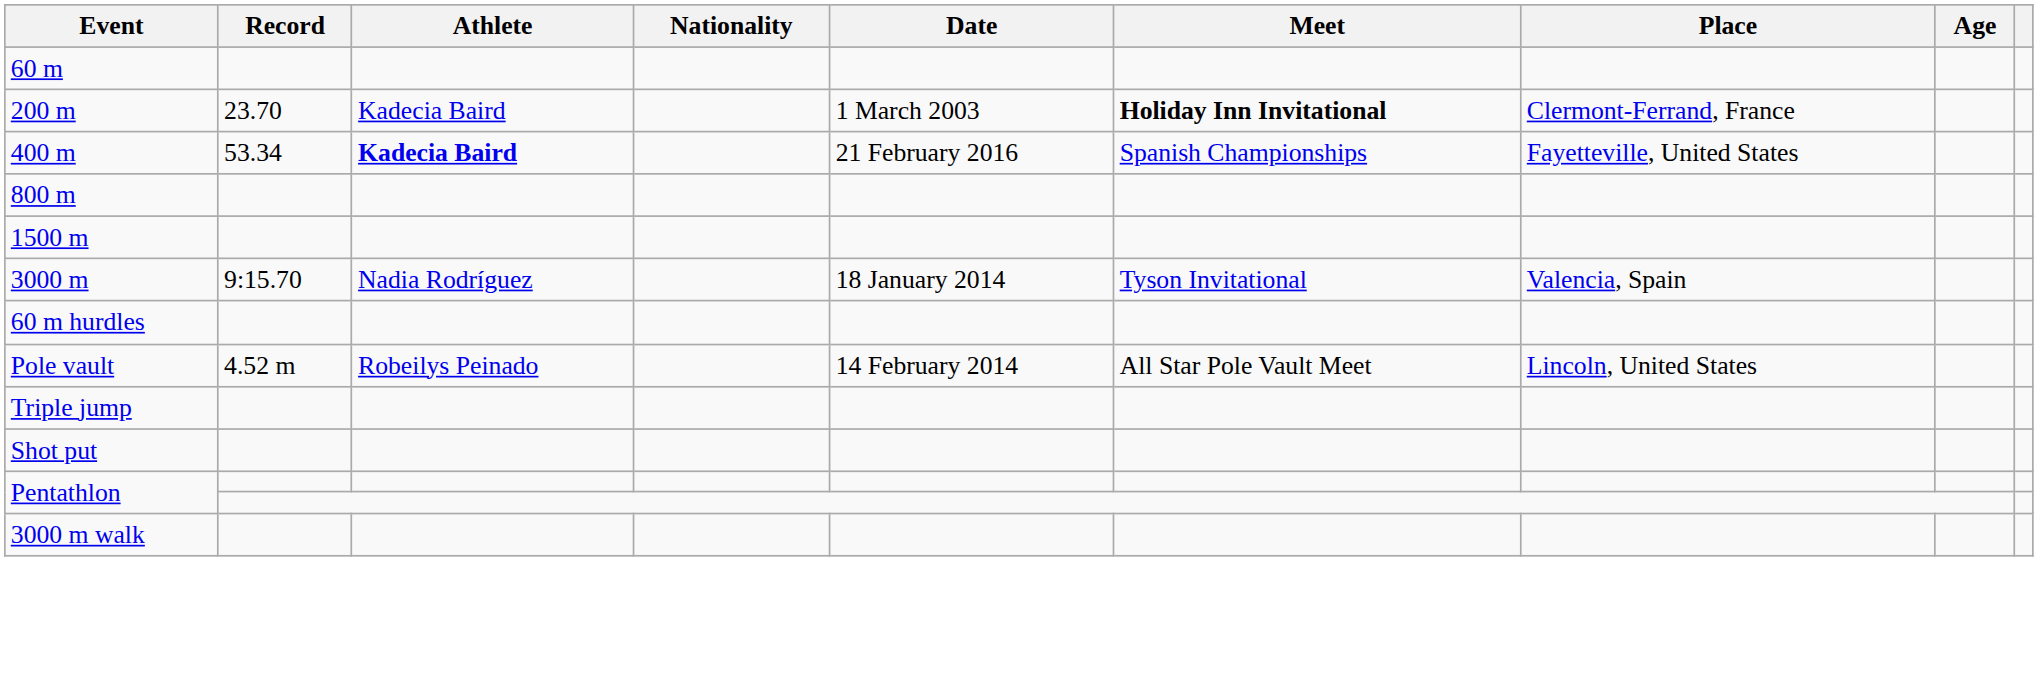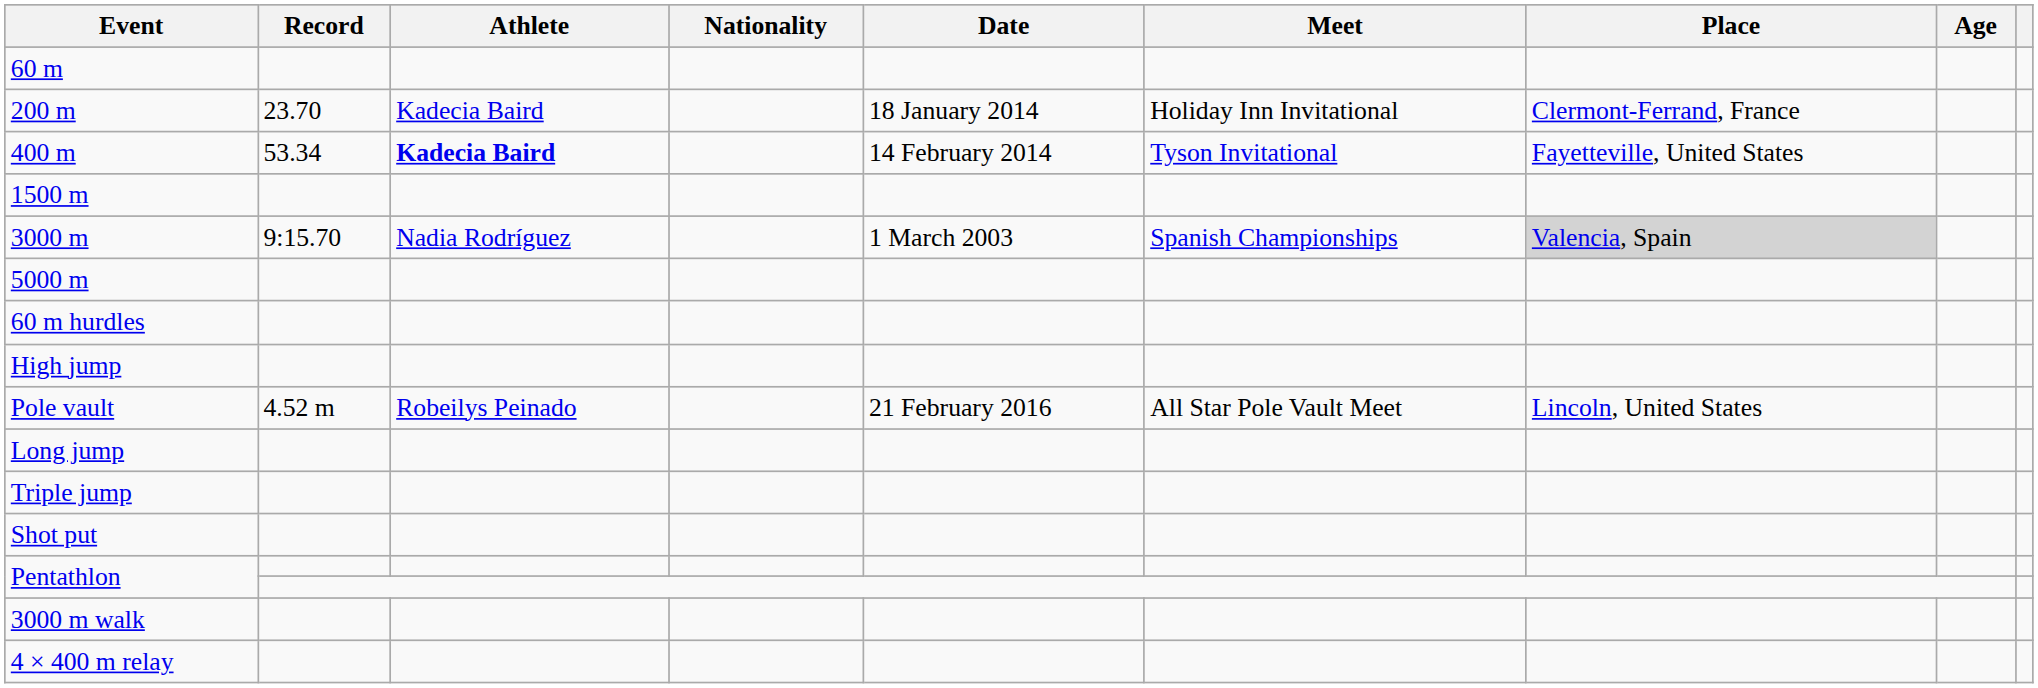200 m | Date: 1 March 2003 -> 18 January 2014
200 m | Meet: bold -> normal
400 m | Date: 21 February 2016 -> 14 February 2014
400 m | Meet: Spanish Championships -> Tyson Invitational
- row: 800 m
3000 m | Date: 18 January 2014 -> 1 March 2003
3000 m | Meet: Tyson Invitational -> Spanish Championships
3000 m | Place: no background -> lightgrey background
+ row: 5000 m
+ row: High jump
Pole vault | Date: 14 February 2014 -> 21 February 2016
+ row: Long jump
+ row: 4 × 400 m relay
